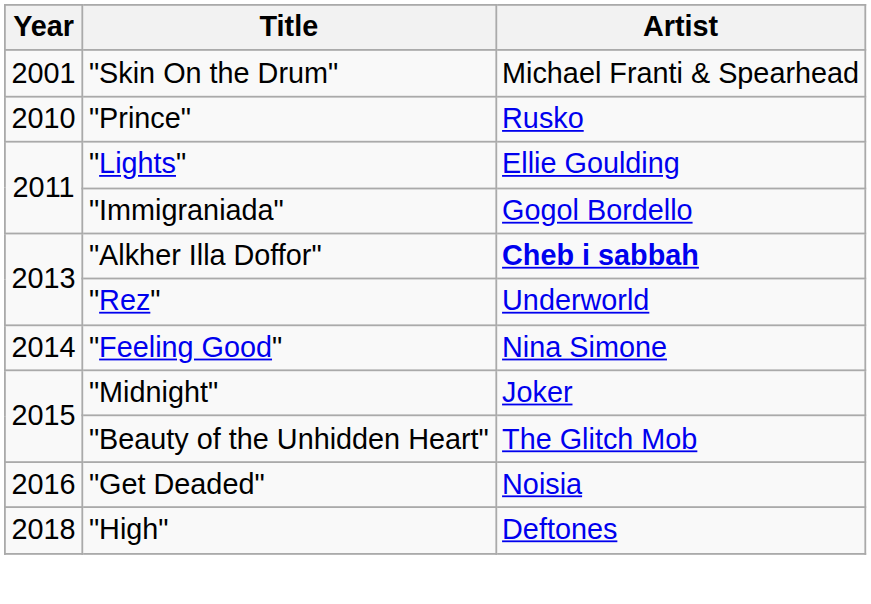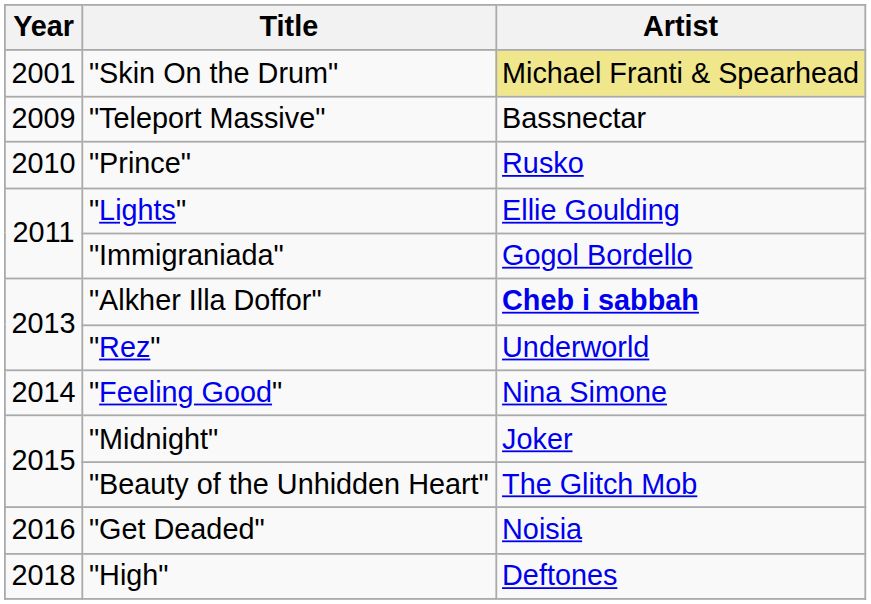"Skin On the Drum" | Artist: no background -> khaki background
+ row: 2009 | "Teleport Massive" | Bassnectar
